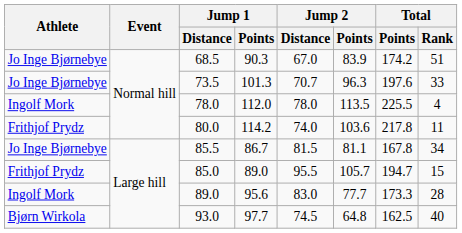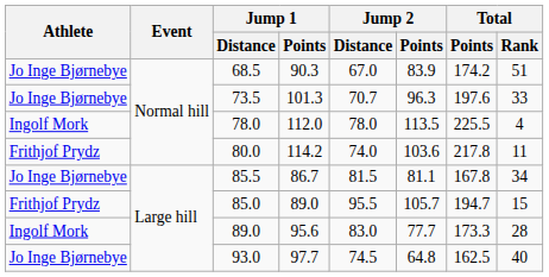93.0 | Athlete: Bjørn Wirkola -> Jo Inge Bjørnebye
